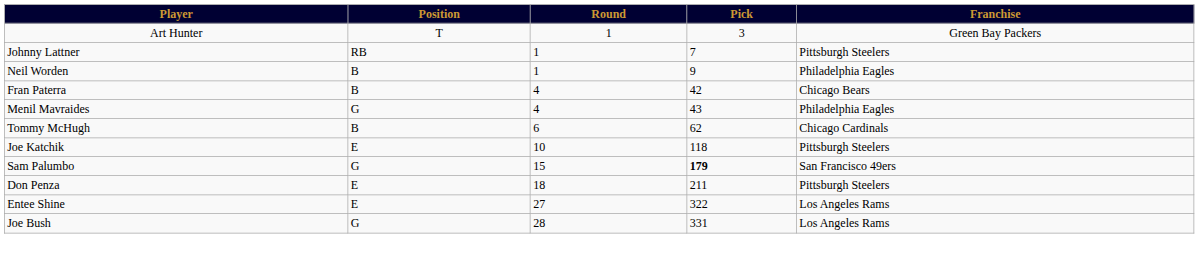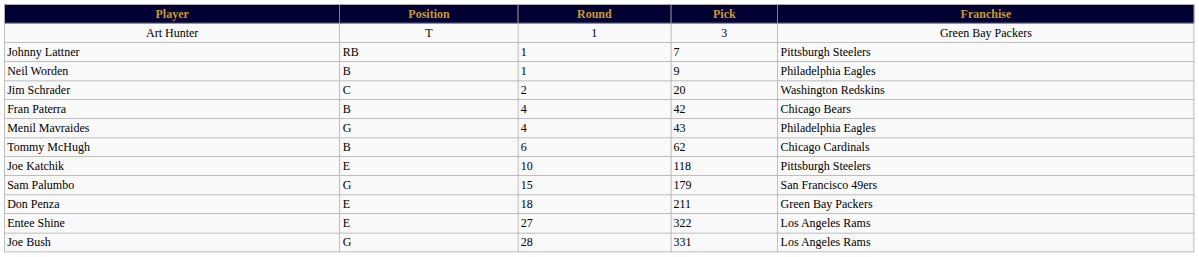+ row: Jim Schrader | C | 2 | 20 | Washington Redskins
Sam Palumbo | Pick: bold -> normal
Don Penza | Franchise: Pittsburgh Steelers -> Green Bay Packers
